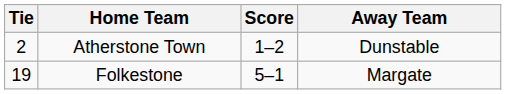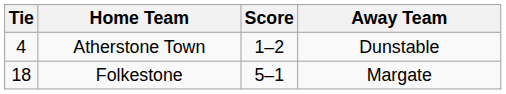Atherstone Town | Tie: 2 -> 4
Folkestone | Tie: 19 -> 18
